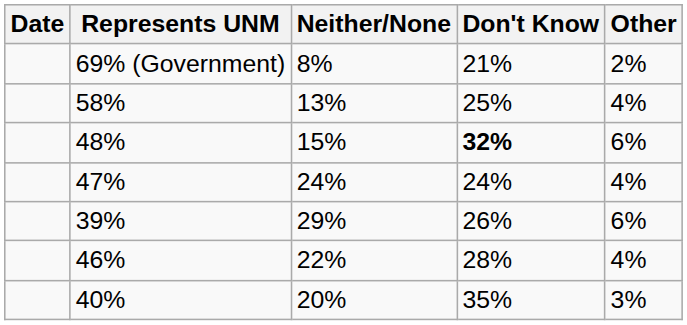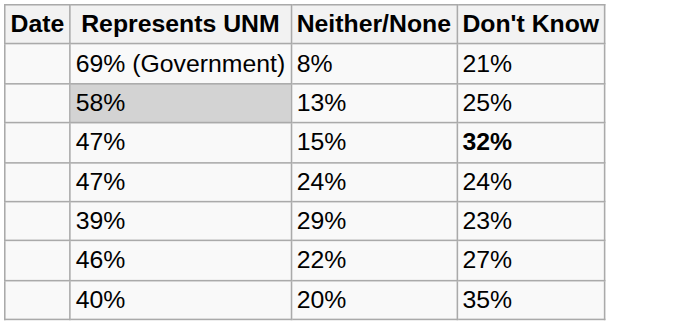- column: Other | 2% | 4% | 6% | 4% | 6% | 4% | 3%
13% | Represents UNM: no background -> lightgrey background
15% | Represents UNM: 48% -> 47%
29% | Don't Know: 26% -> 23%
22% | Don't Know: 28% -> 27%
